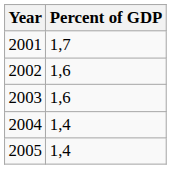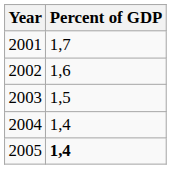2003 | Percent of GDP: 1,6 -> 1,5
2005 | Percent of GDP: normal -> bold
